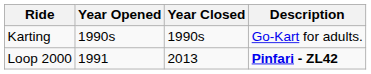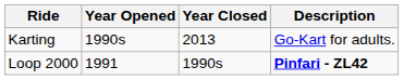Karting | Year Closed: 1990s -> 2013
Loop 2000 | Year Closed: 2013 -> 1990s
